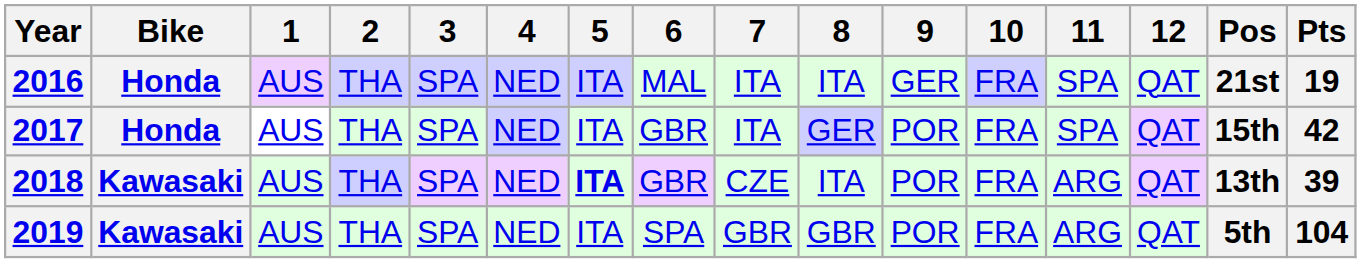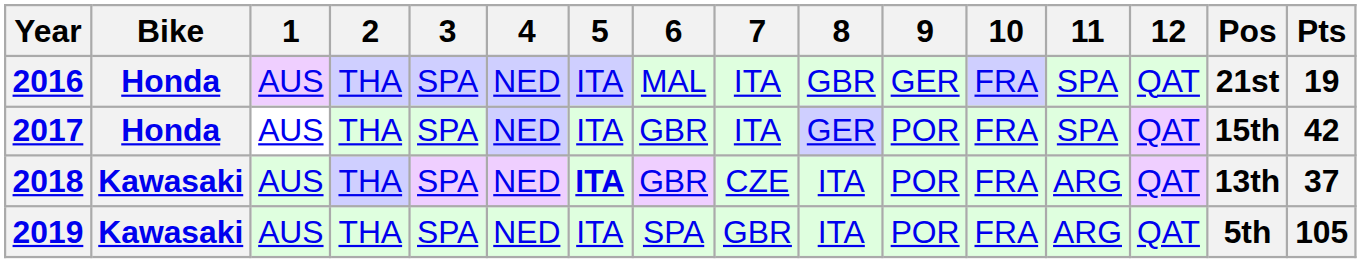2016 | 8: ITA -> GBR
2018 | Pts: 39 -> 37
2019 | 8: GBR -> ITA
2019 | Pts: 104 -> 105
